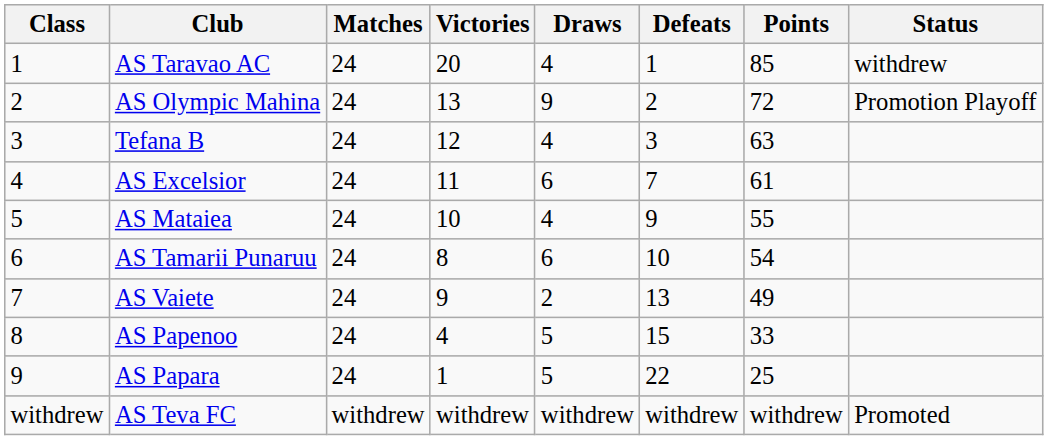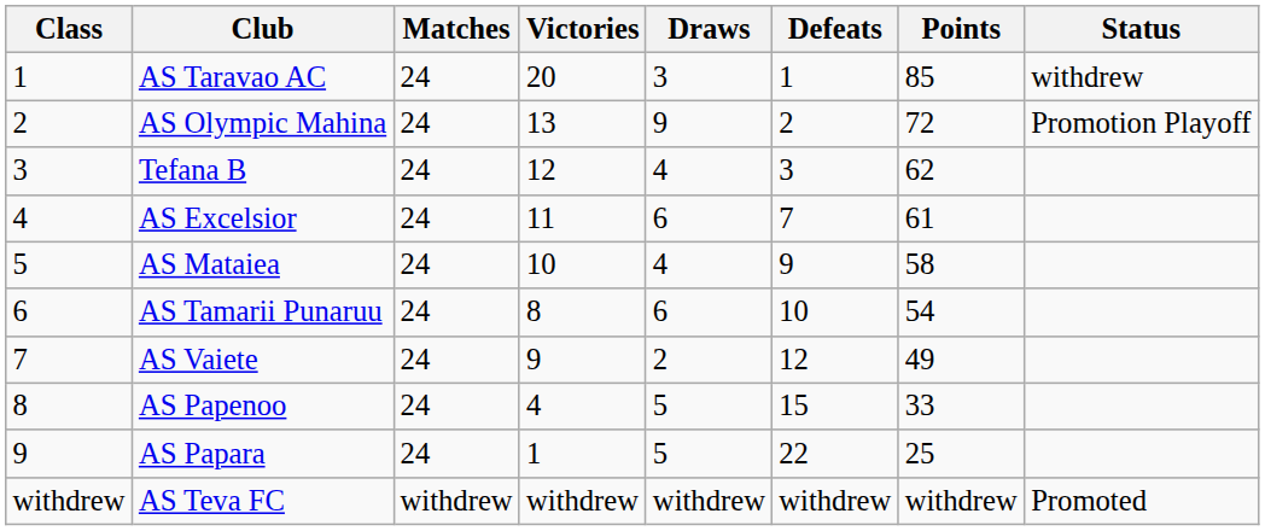AS Taravao AC | Draws: 4 -> 3
Tefana B | Points: 63 -> 62
AS Mataiea | Points: 55 -> 58
AS Vaiete | Defeats: 13 -> 12
